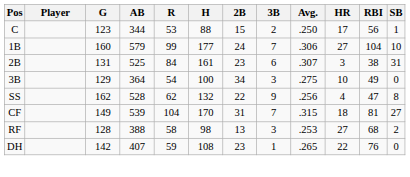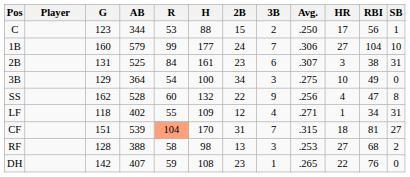SS | R: 62 -> 60
+ row: LF | 118 | 402 | 55 | 109 | 12 | 4 | .271 | 1 | 34 | 31
CF | G: 149 -> 151
CF | R: no background -> lightsalmon background
